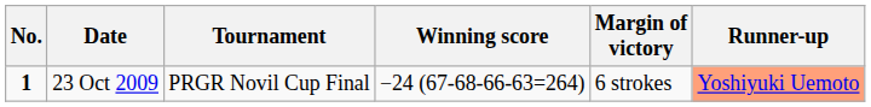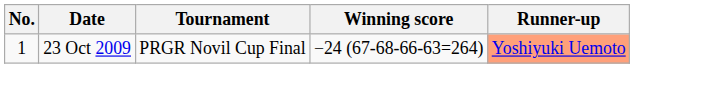- column: Margin of victory | 6 strokes
23 Oct 2009 | No.: bold -> normal
